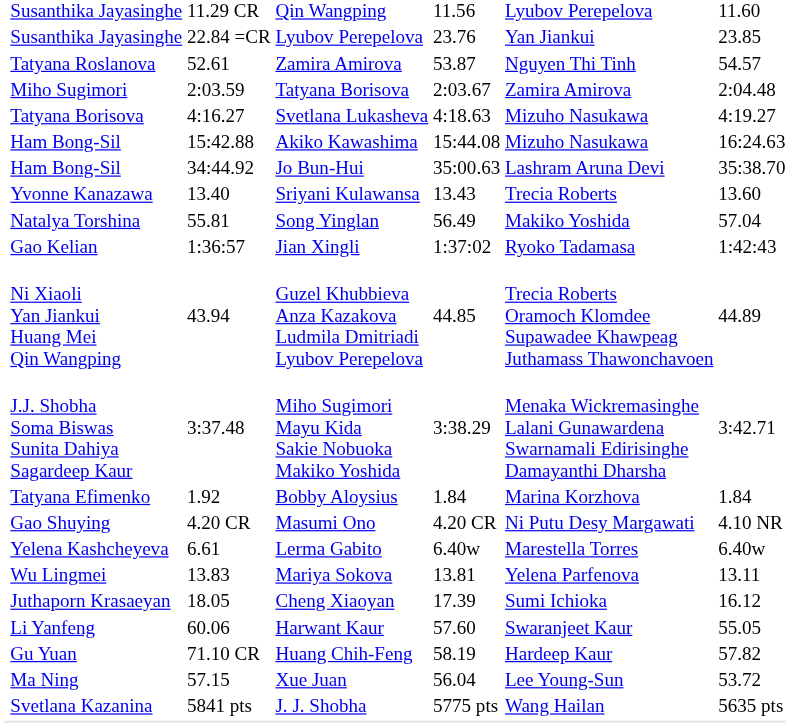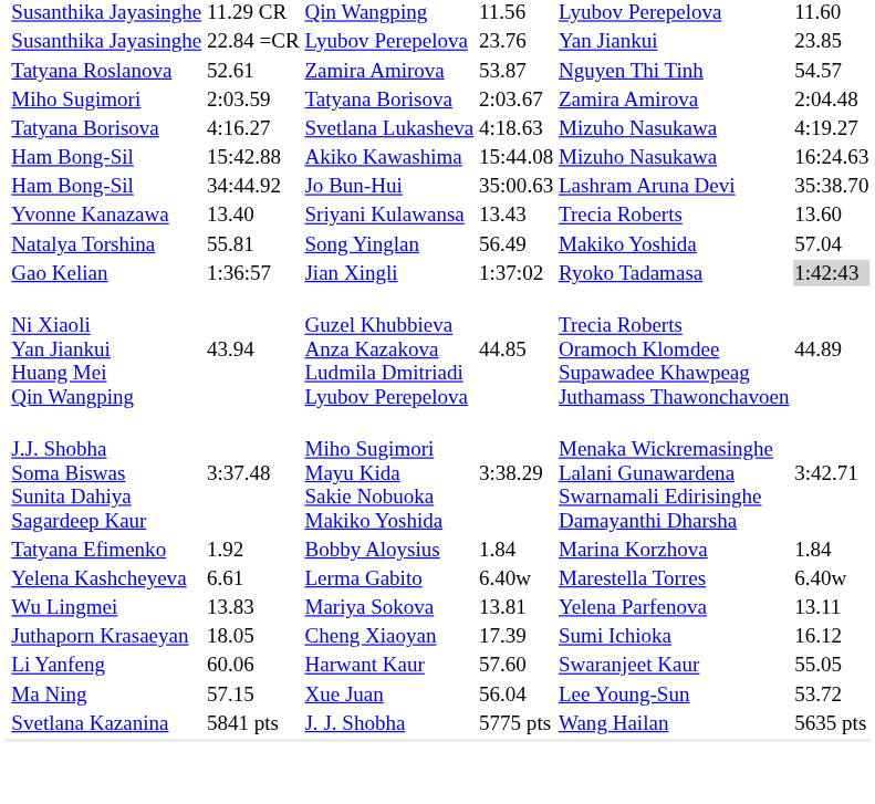Jian Xingli | column 7: no background -> lightgrey background
- row: Gao Shuying | 4.20 CR | Masumi Ono | 4.20 CR | Ni Putu Desy Margawati | 4.10 NR
- row: Gu Yuan | 71.10 CR | Huang Chih-Feng | 58.19 | Hardeep Kaur | 57.82
